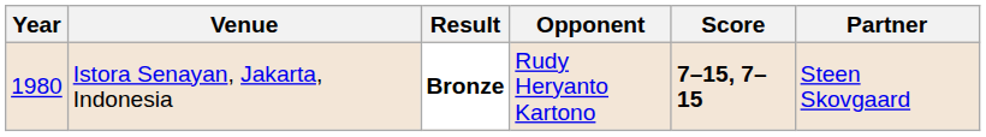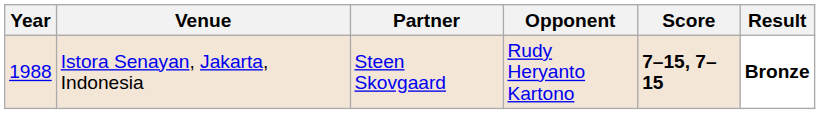columns swapped: Partner <-> Result
Istora Senayan, Jakarta, Indonesia | Year: 1980 -> 1988
